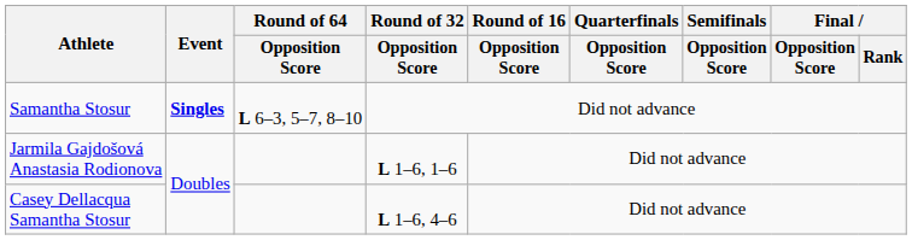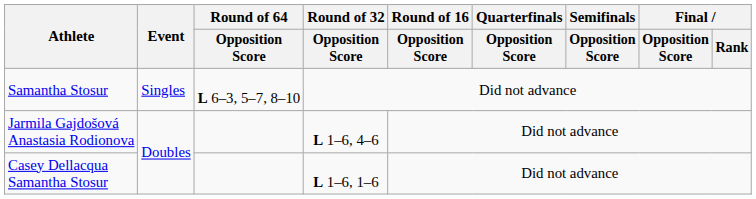Samantha Stosur | Event: bold -> normal
Jarmila Gajdošová Anastasia Rodionova | Round of 32 / Opposition Score: L 1–6, 1–6 -> L 1–6, 4–6
Casey Dellacqua Samantha Stosur | Round of 32 / Opposition Score: L 1–6, 4–6 -> L 1–6, 1–6
